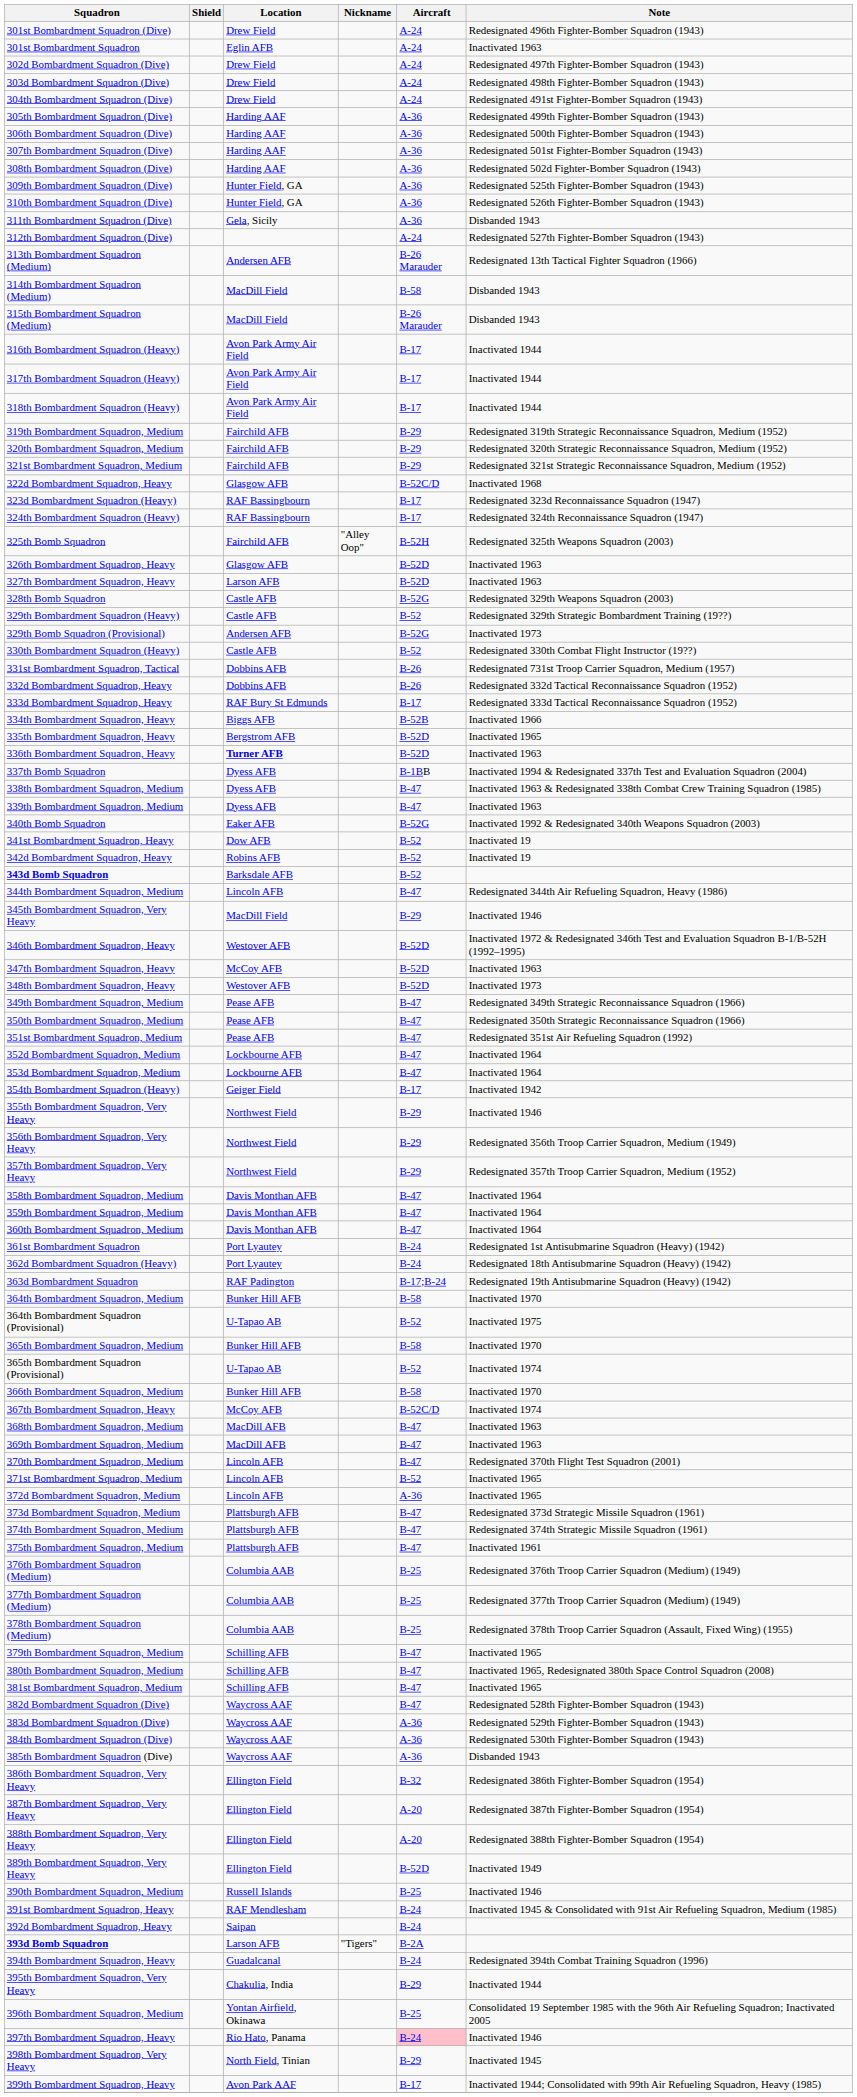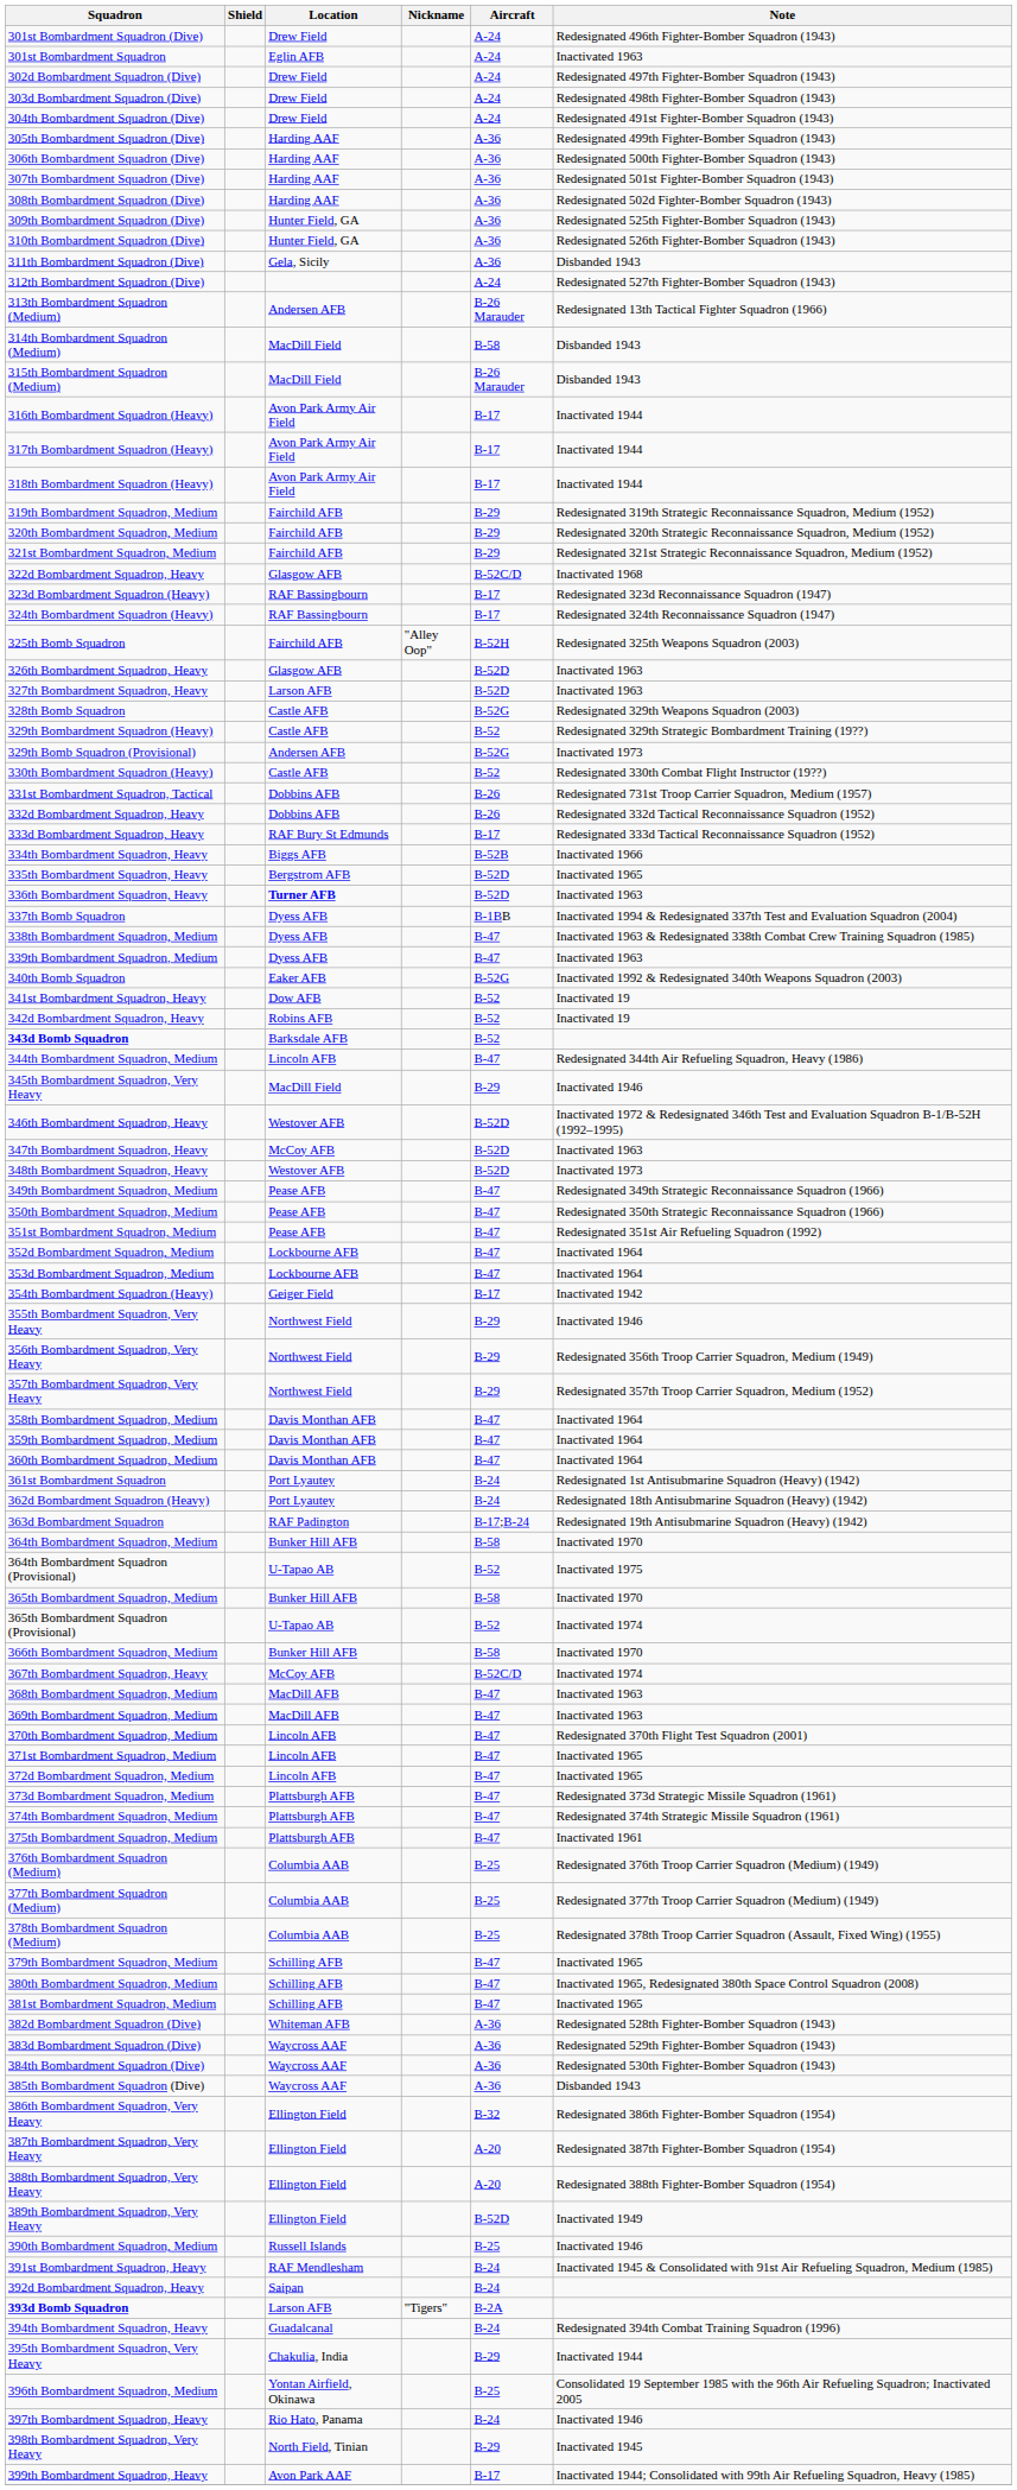371st Bombardment Squadron, Medium | Aircraft: B-52 -> B-47
372d Bombardment Squadron, Medium | Aircraft: A-36 -> B-47
382d Bombardment Squadron (Dive) | Location: Waycross AAF -> Whiteman AFB
382d Bombardment Squadron (Dive) | Aircraft: B-47 -> A-36
397th Bombardment Squadron, Heavy | Aircraft: pink background -> no background
